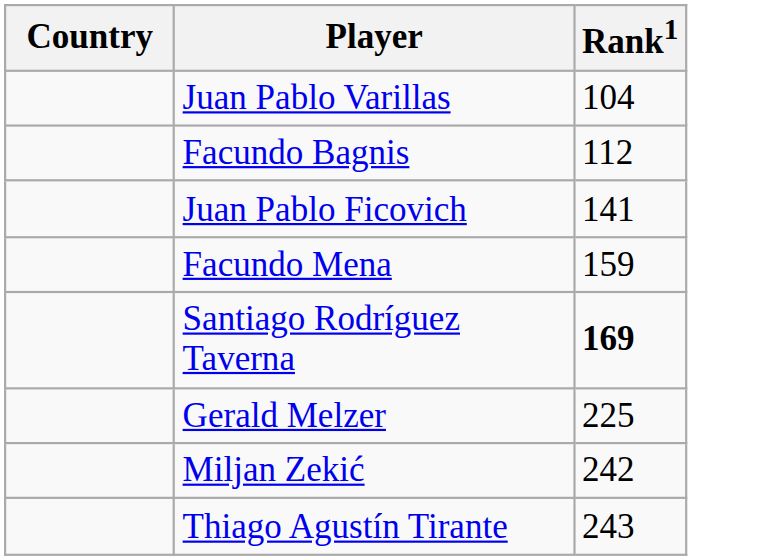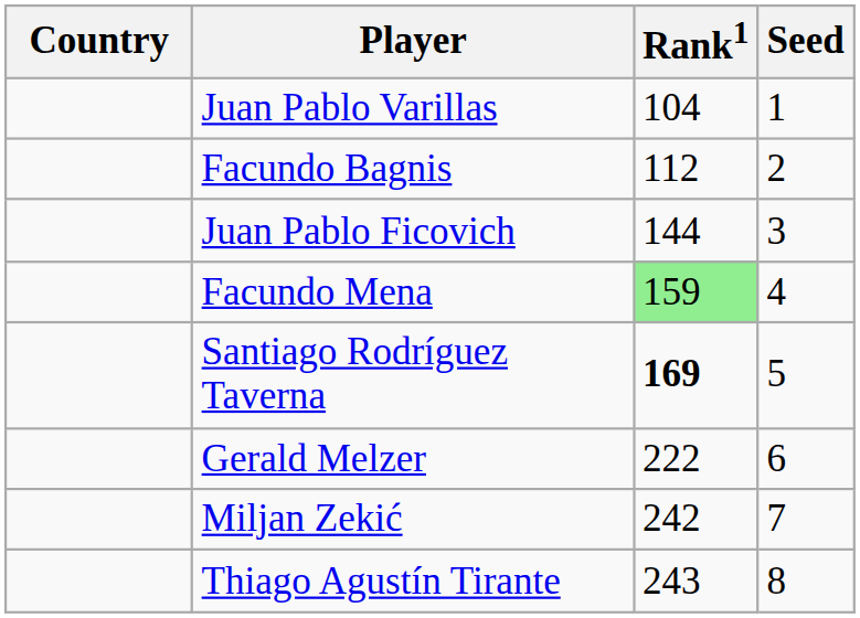+ column: Seed | 1 | 2 | 3 | 4 | 5 | 6 | 7 | 8
Juan Pablo Ficovich | Rank1: 141 -> 144
Facundo Mena | Rank1: no background -> lightgreen background
Gerald Melzer | Rank1: 225 -> 222
